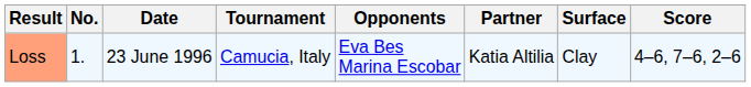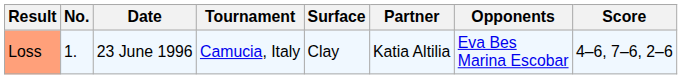columns swapped: Surface <-> Opponents
